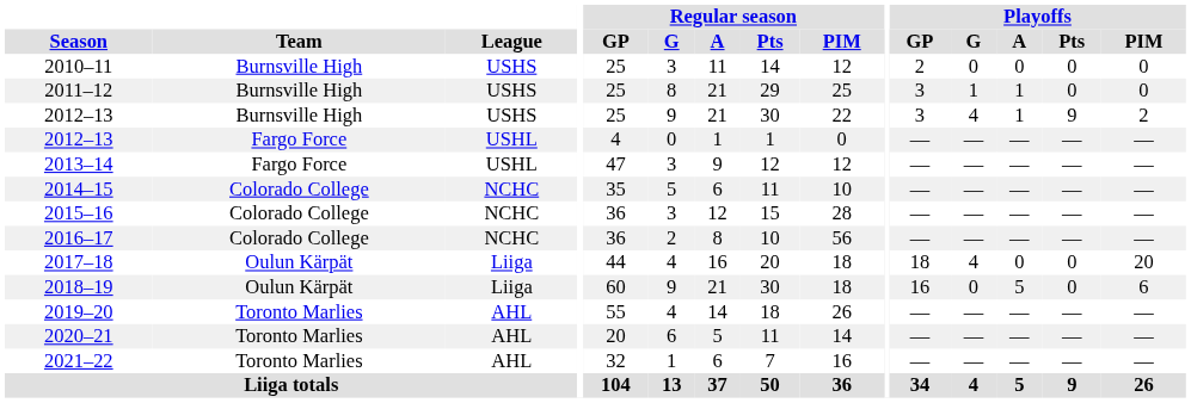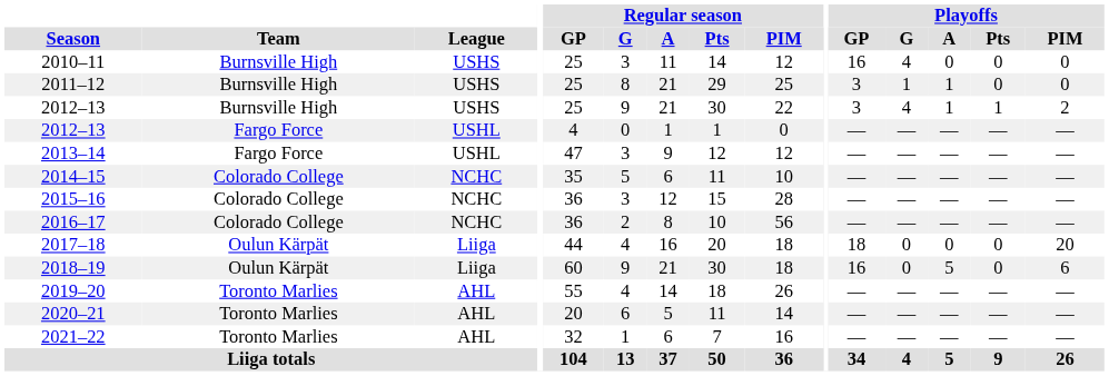2010–11 | Playoffs / GP: 2 -> 16
2010–11 | Playoffs / G: 0 -> 4
2012–13 / Burnsville High | Playoffs / Pts: 9 -> 1
2017–18 | Playoffs / G: 4 -> 0
